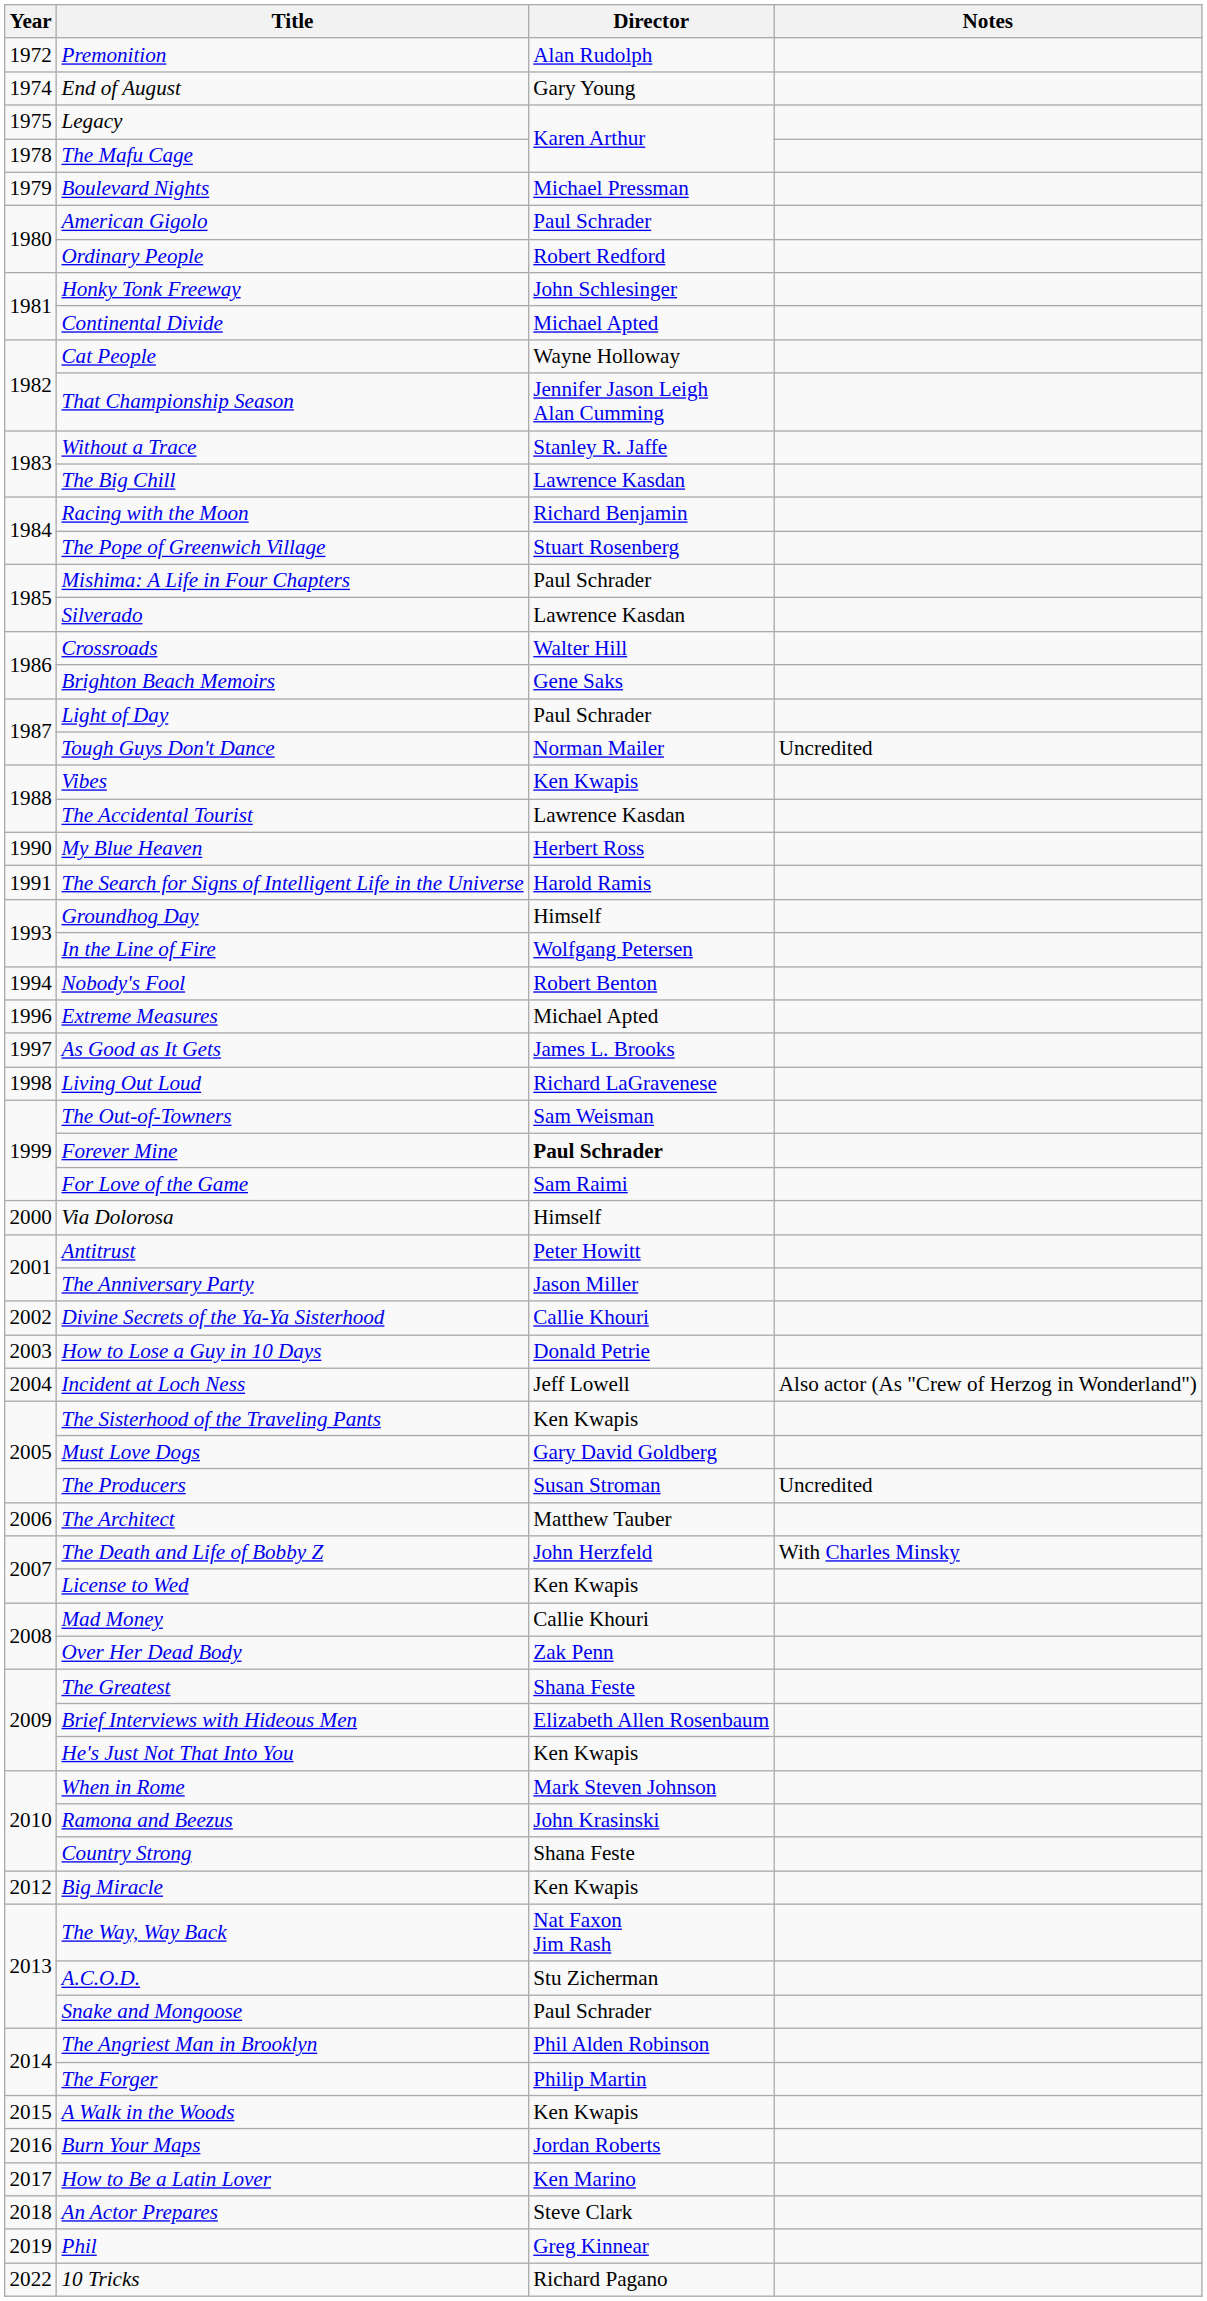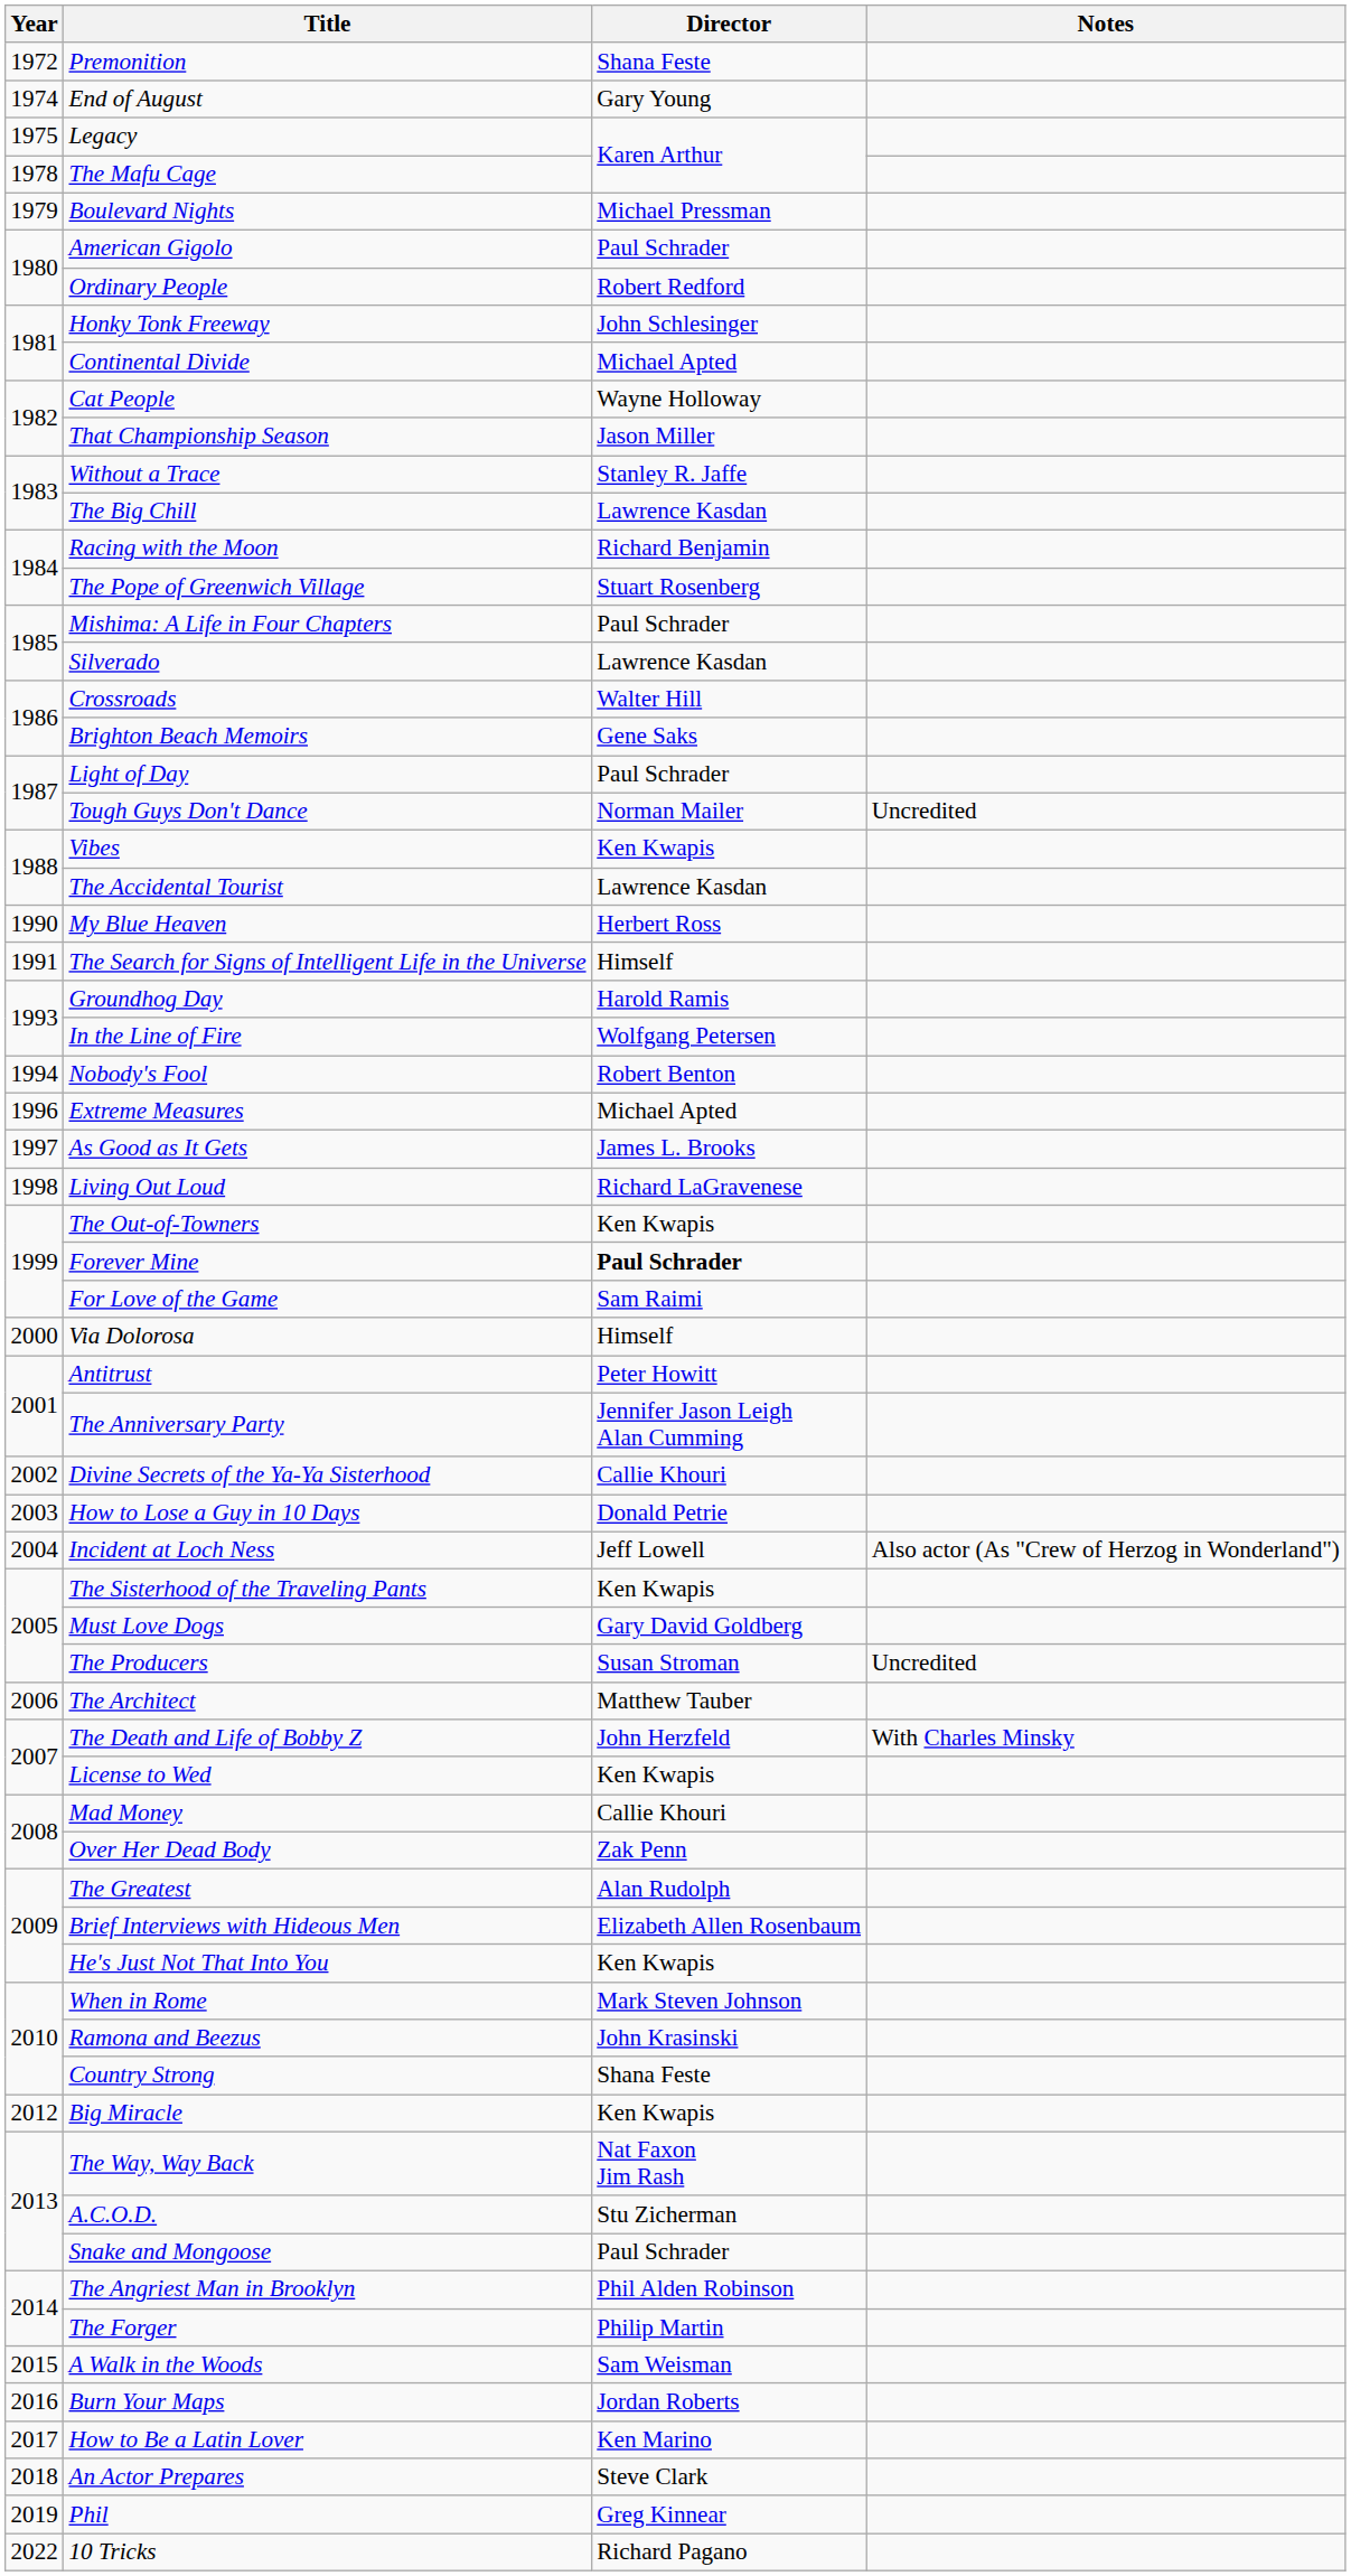Premonition | Director: Alan Rudolph -> Shana Feste
That Championship Season | Director: Jennifer Jason Leigh Alan Cumming -> Jason Miller
The Search for Signs of Intelligent Life in the Universe | Director: Harold Ramis -> Himself
Groundhog Day | Director: Himself -> Harold Ramis
The Out-of-Towners | Director: Sam Weisman -> Ken Kwapis
The Anniversary Party | Director: Jason Miller -> Jennifer Jason Leigh Alan Cumming
The Greatest | Director: Shana Feste -> Alan Rudolph
A Walk in the Woods | Director: Ken Kwapis -> Sam Weisman
